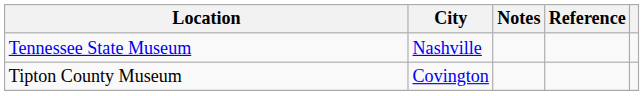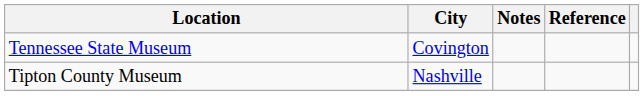Tennessee State Museum | City: Nashville -> Covington
Tipton County Museum | City: Covington -> Nashville
